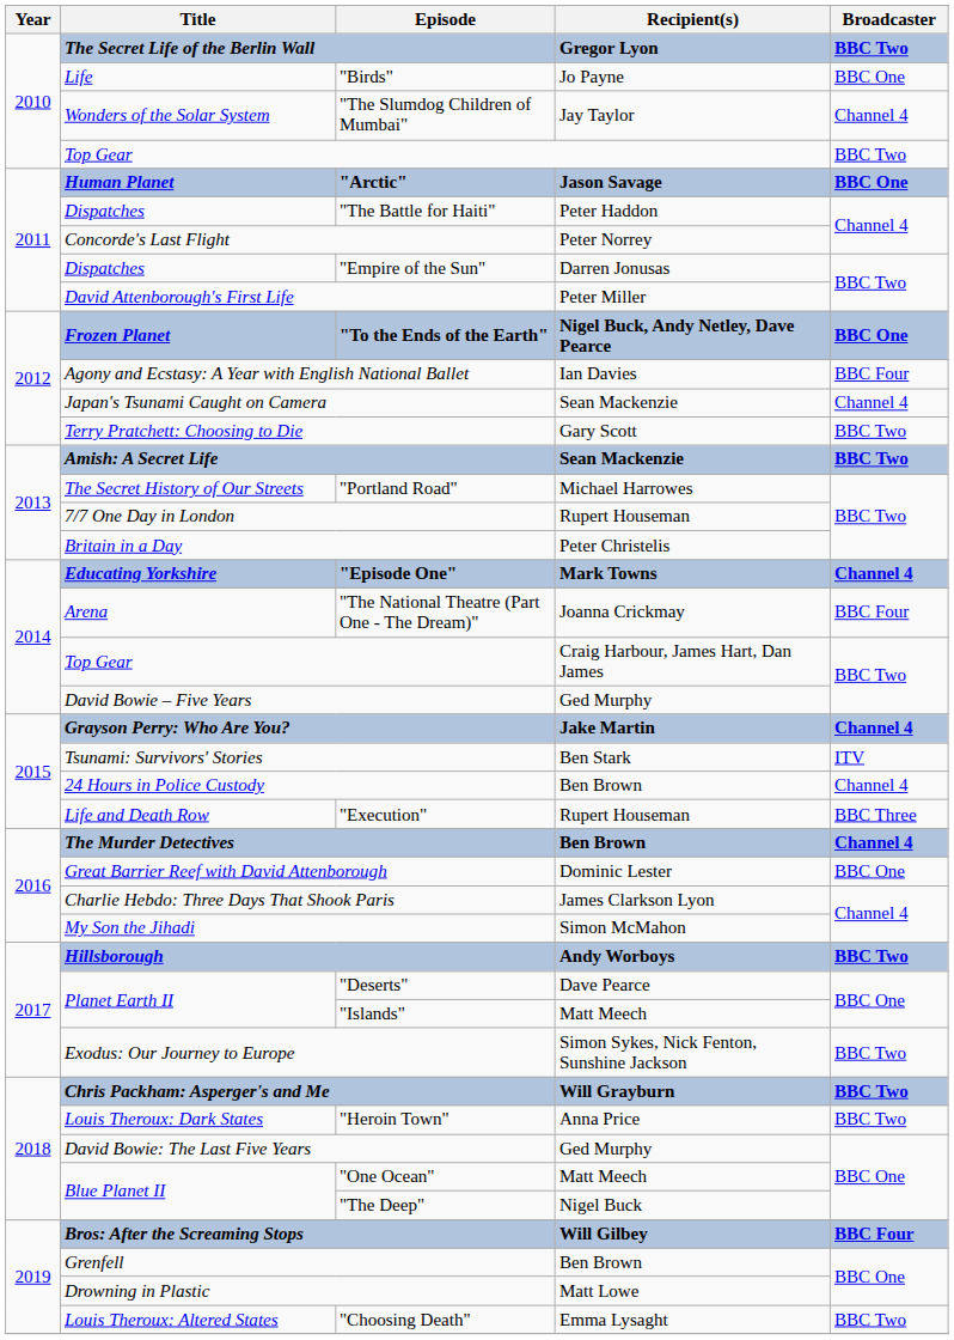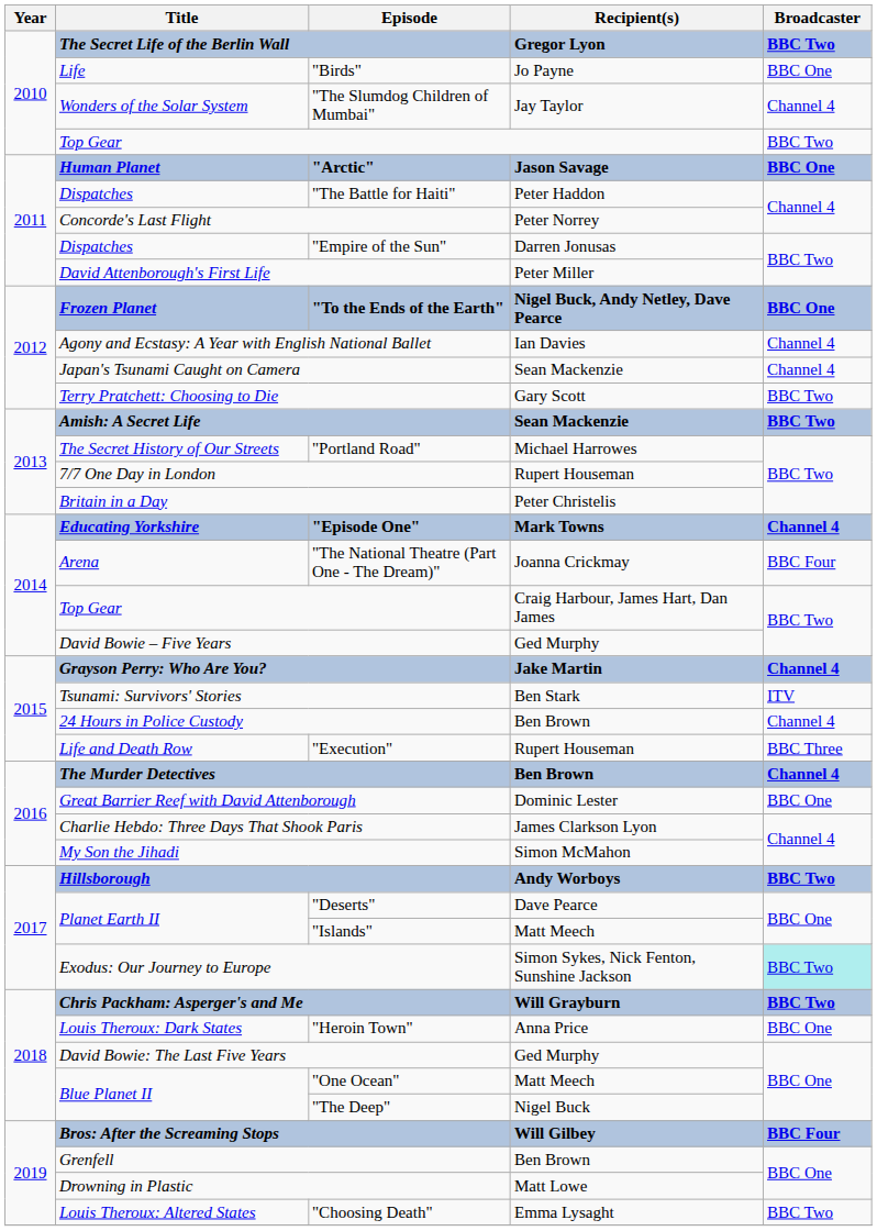Agony and Ecstasy: A Year with English National Ballet | Broadcaster: BBC Four -> Channel 4
Exodus: Our Journey to Europe | Broadcaster: no background -> paleturquoise background
"Heroin Town" | Broadcaster: BBC Two -> BBC One
